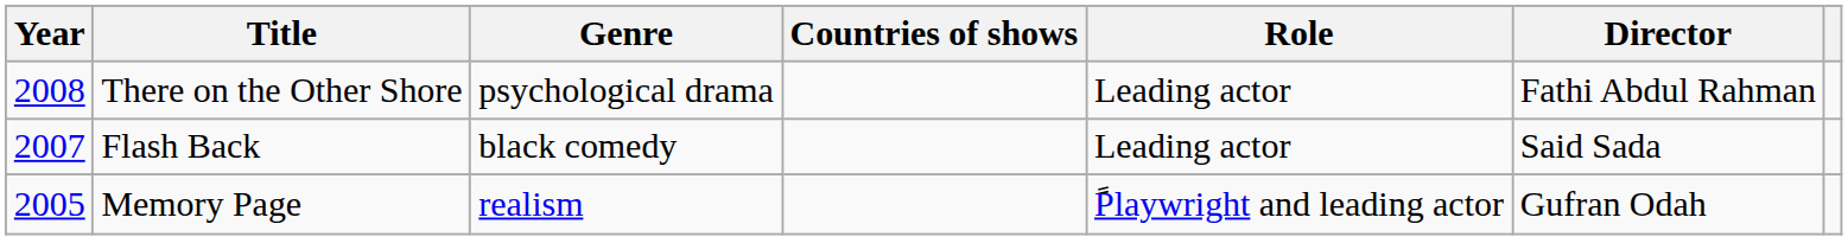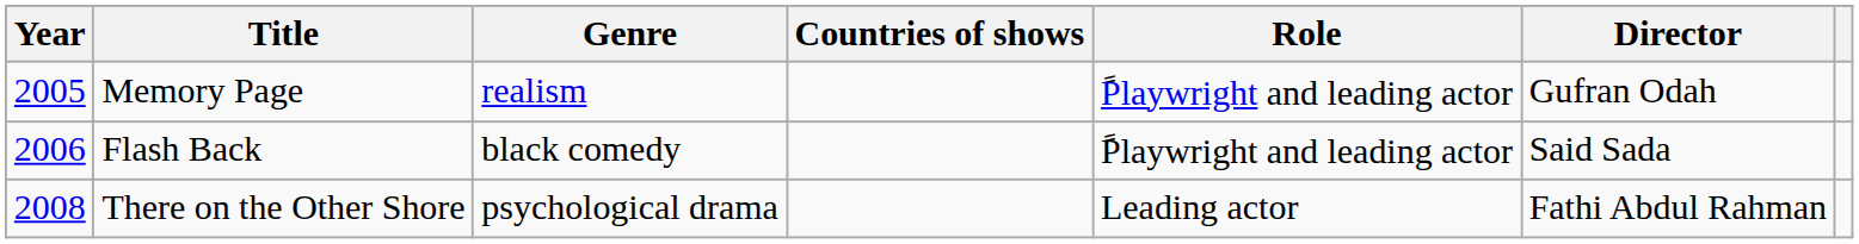rows swapped: Memory Page <-> There on the Other Shore
Flash Back | Year: 2007 -> 2006
Flash Back | Role: Leading actor -> ًPlaywright and leading actor
